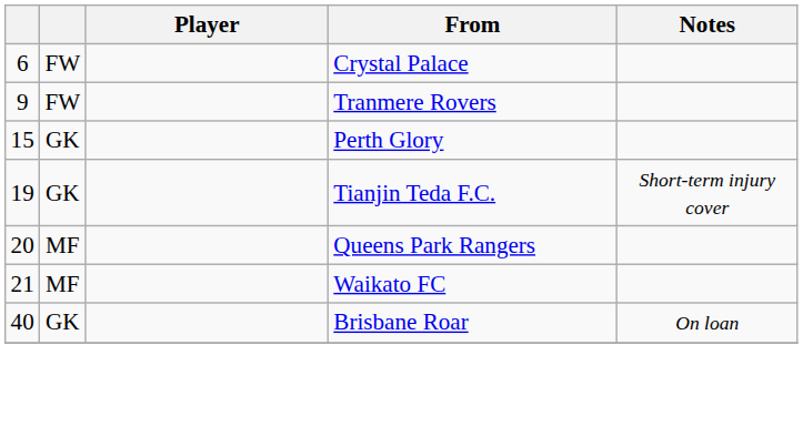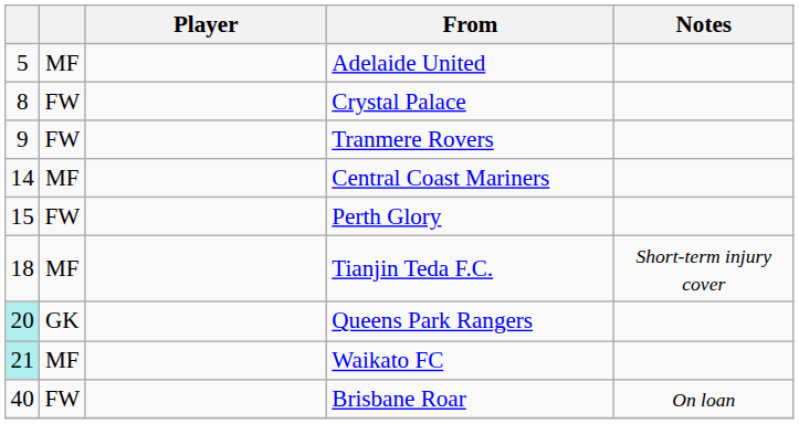+ row: 5 | MF | Adelaide United
Crystal Palace | column 1: 6 -> 8
+ row: 14 | MF | Central Coast Mariners
Perth Glory | column 2: GK -> FW
Tianjin Teda F.C. | column 1: 19 -> 18
Tianjin Teda F.C. | column 2: GK -> MF
Queens Park Rangers | column 1: no background -> paleturquoise background
Queens Park Rangers | column 2: MF -> GK
Waikato FC | column 1: no background -> paleturquoise background
Brisbane Roar | column 2: GK -> FW
